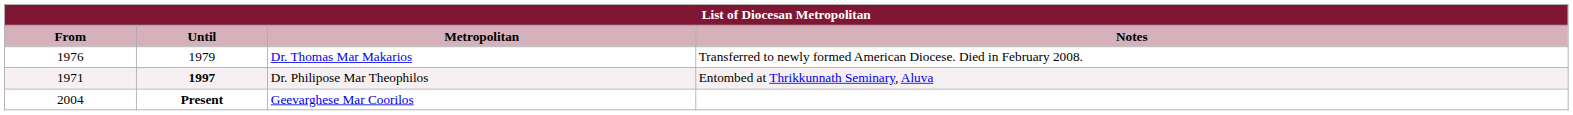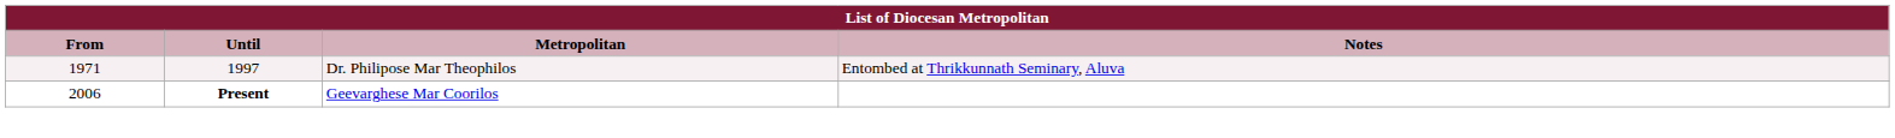- row: 1976 | 1979 | Dr. Thomas Mar Makarios | Transferred to newly formed American Diocese. Died in February 2008.
Dr. Philipose Mar Theophilos | Until: bold -> normal
Geevarghese Mar Coorilos | From: 2004 -> 2006
